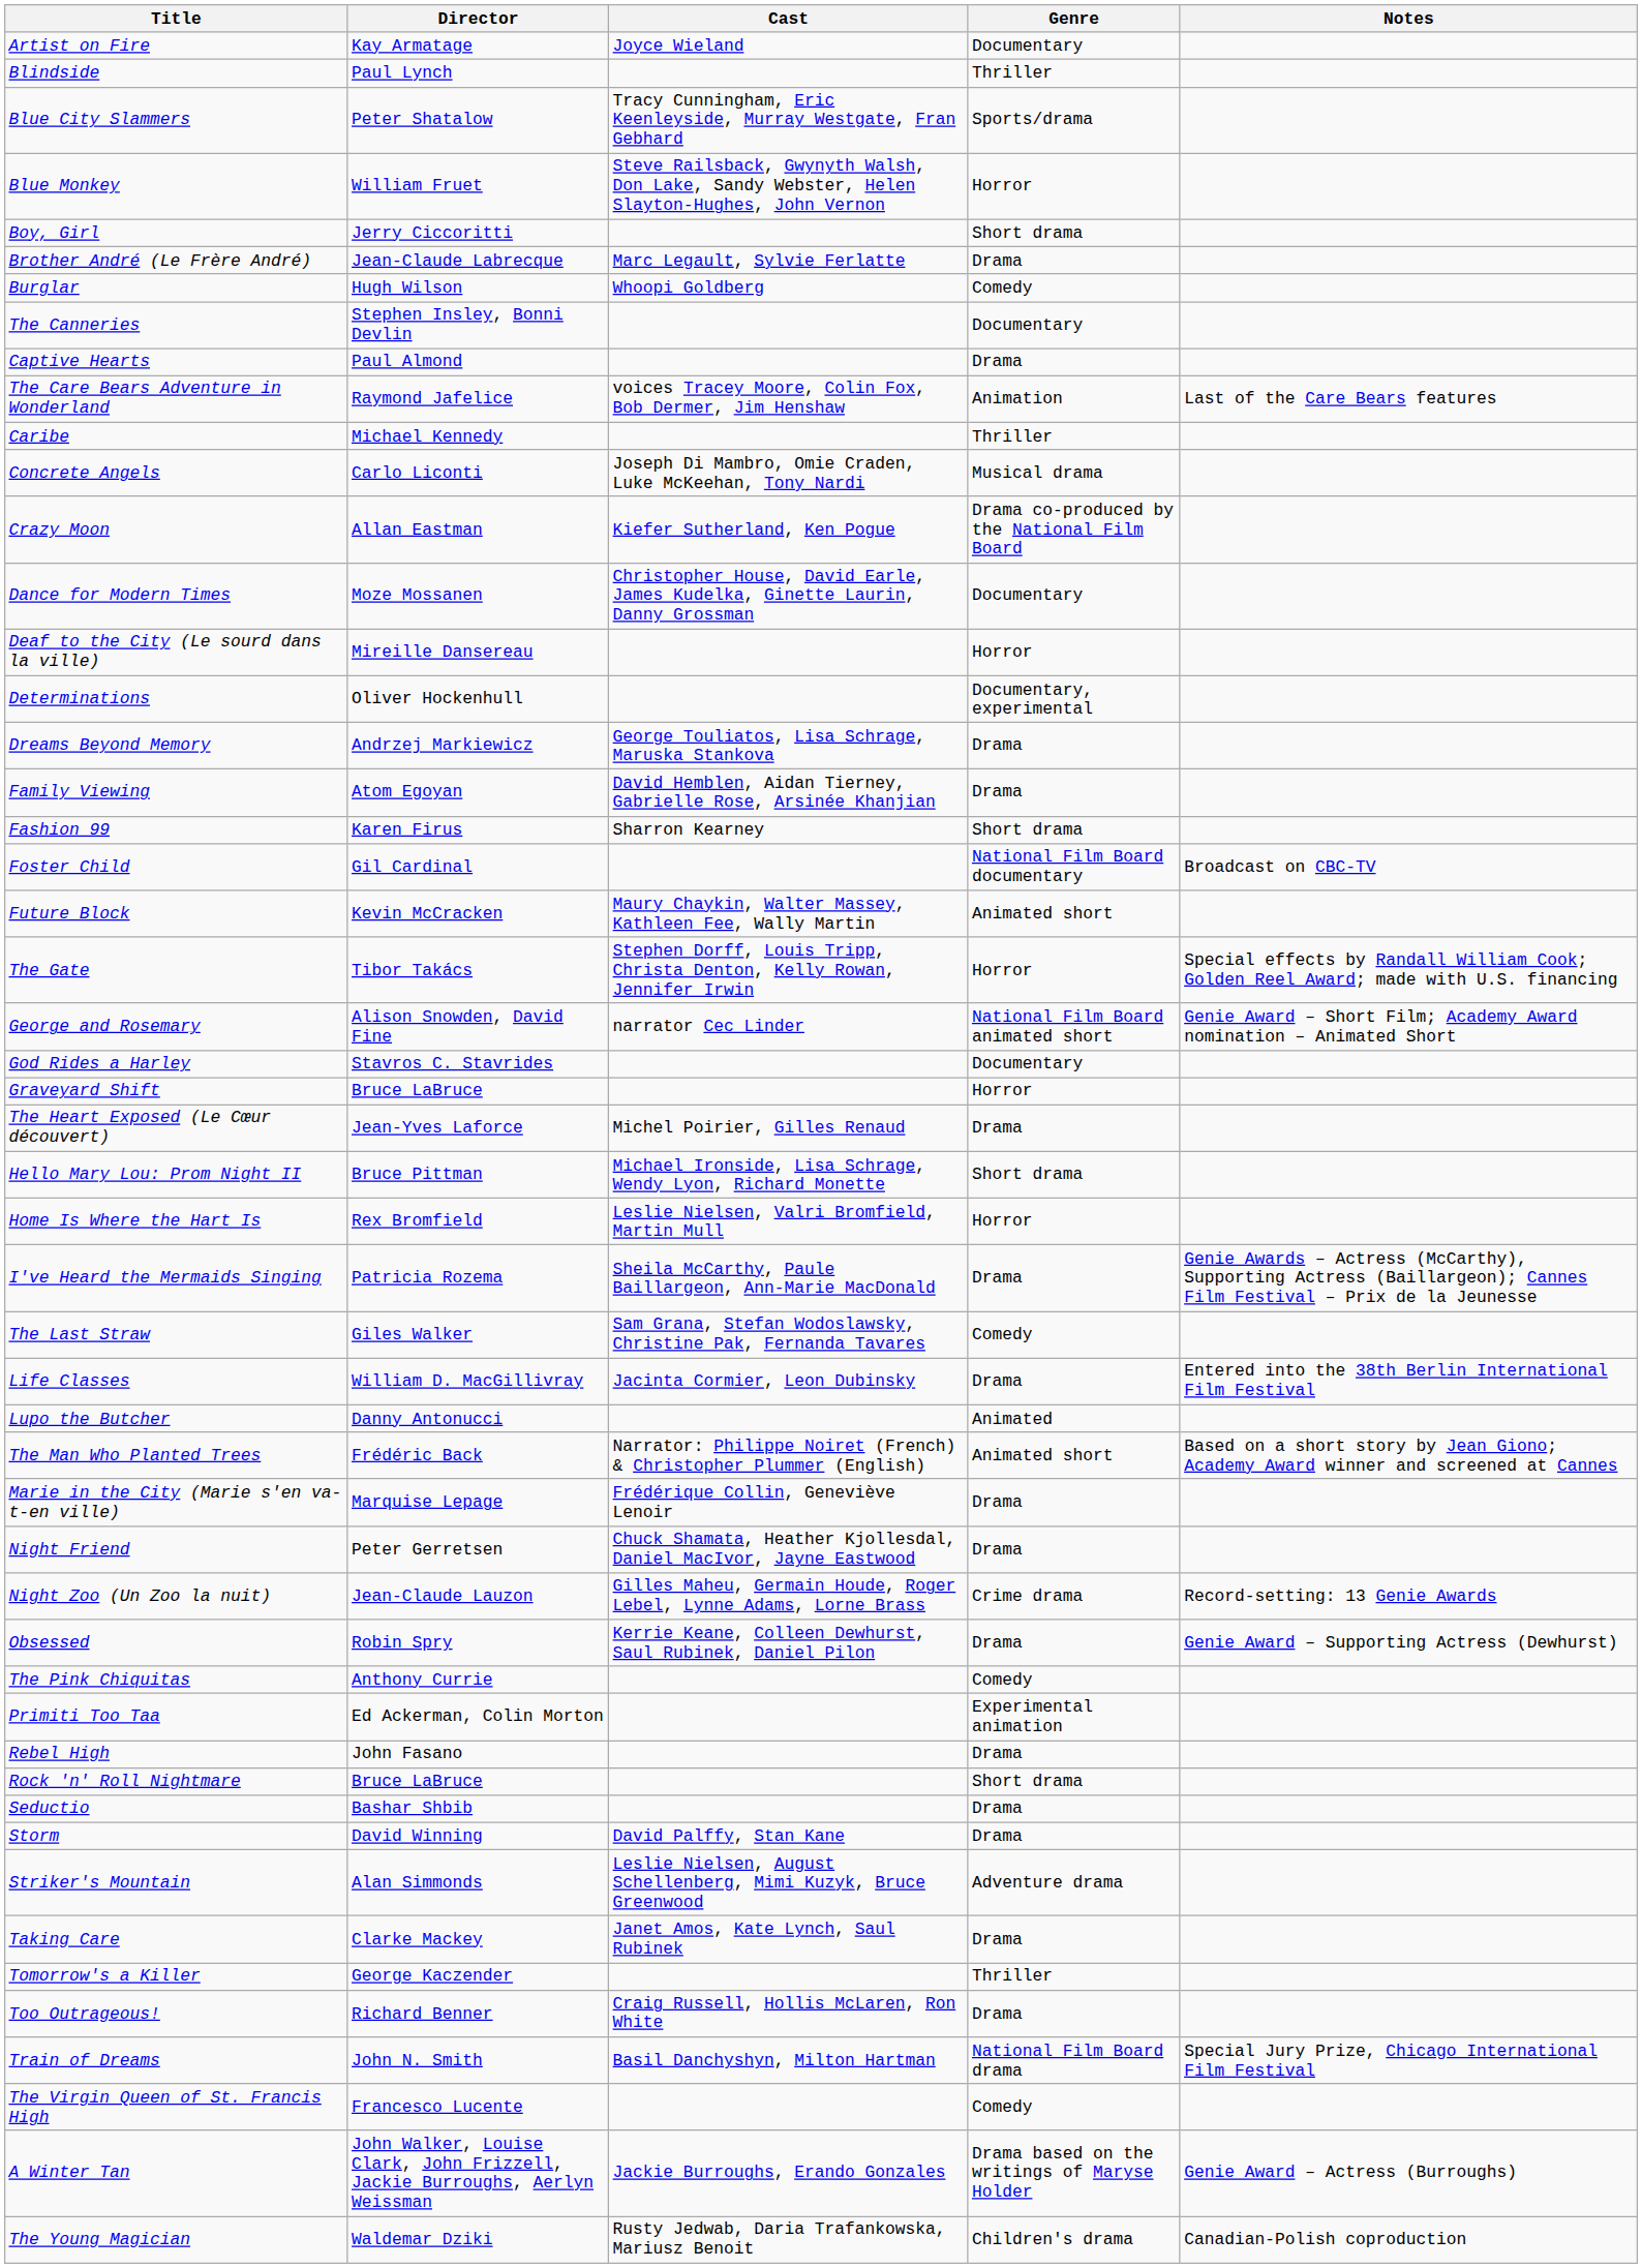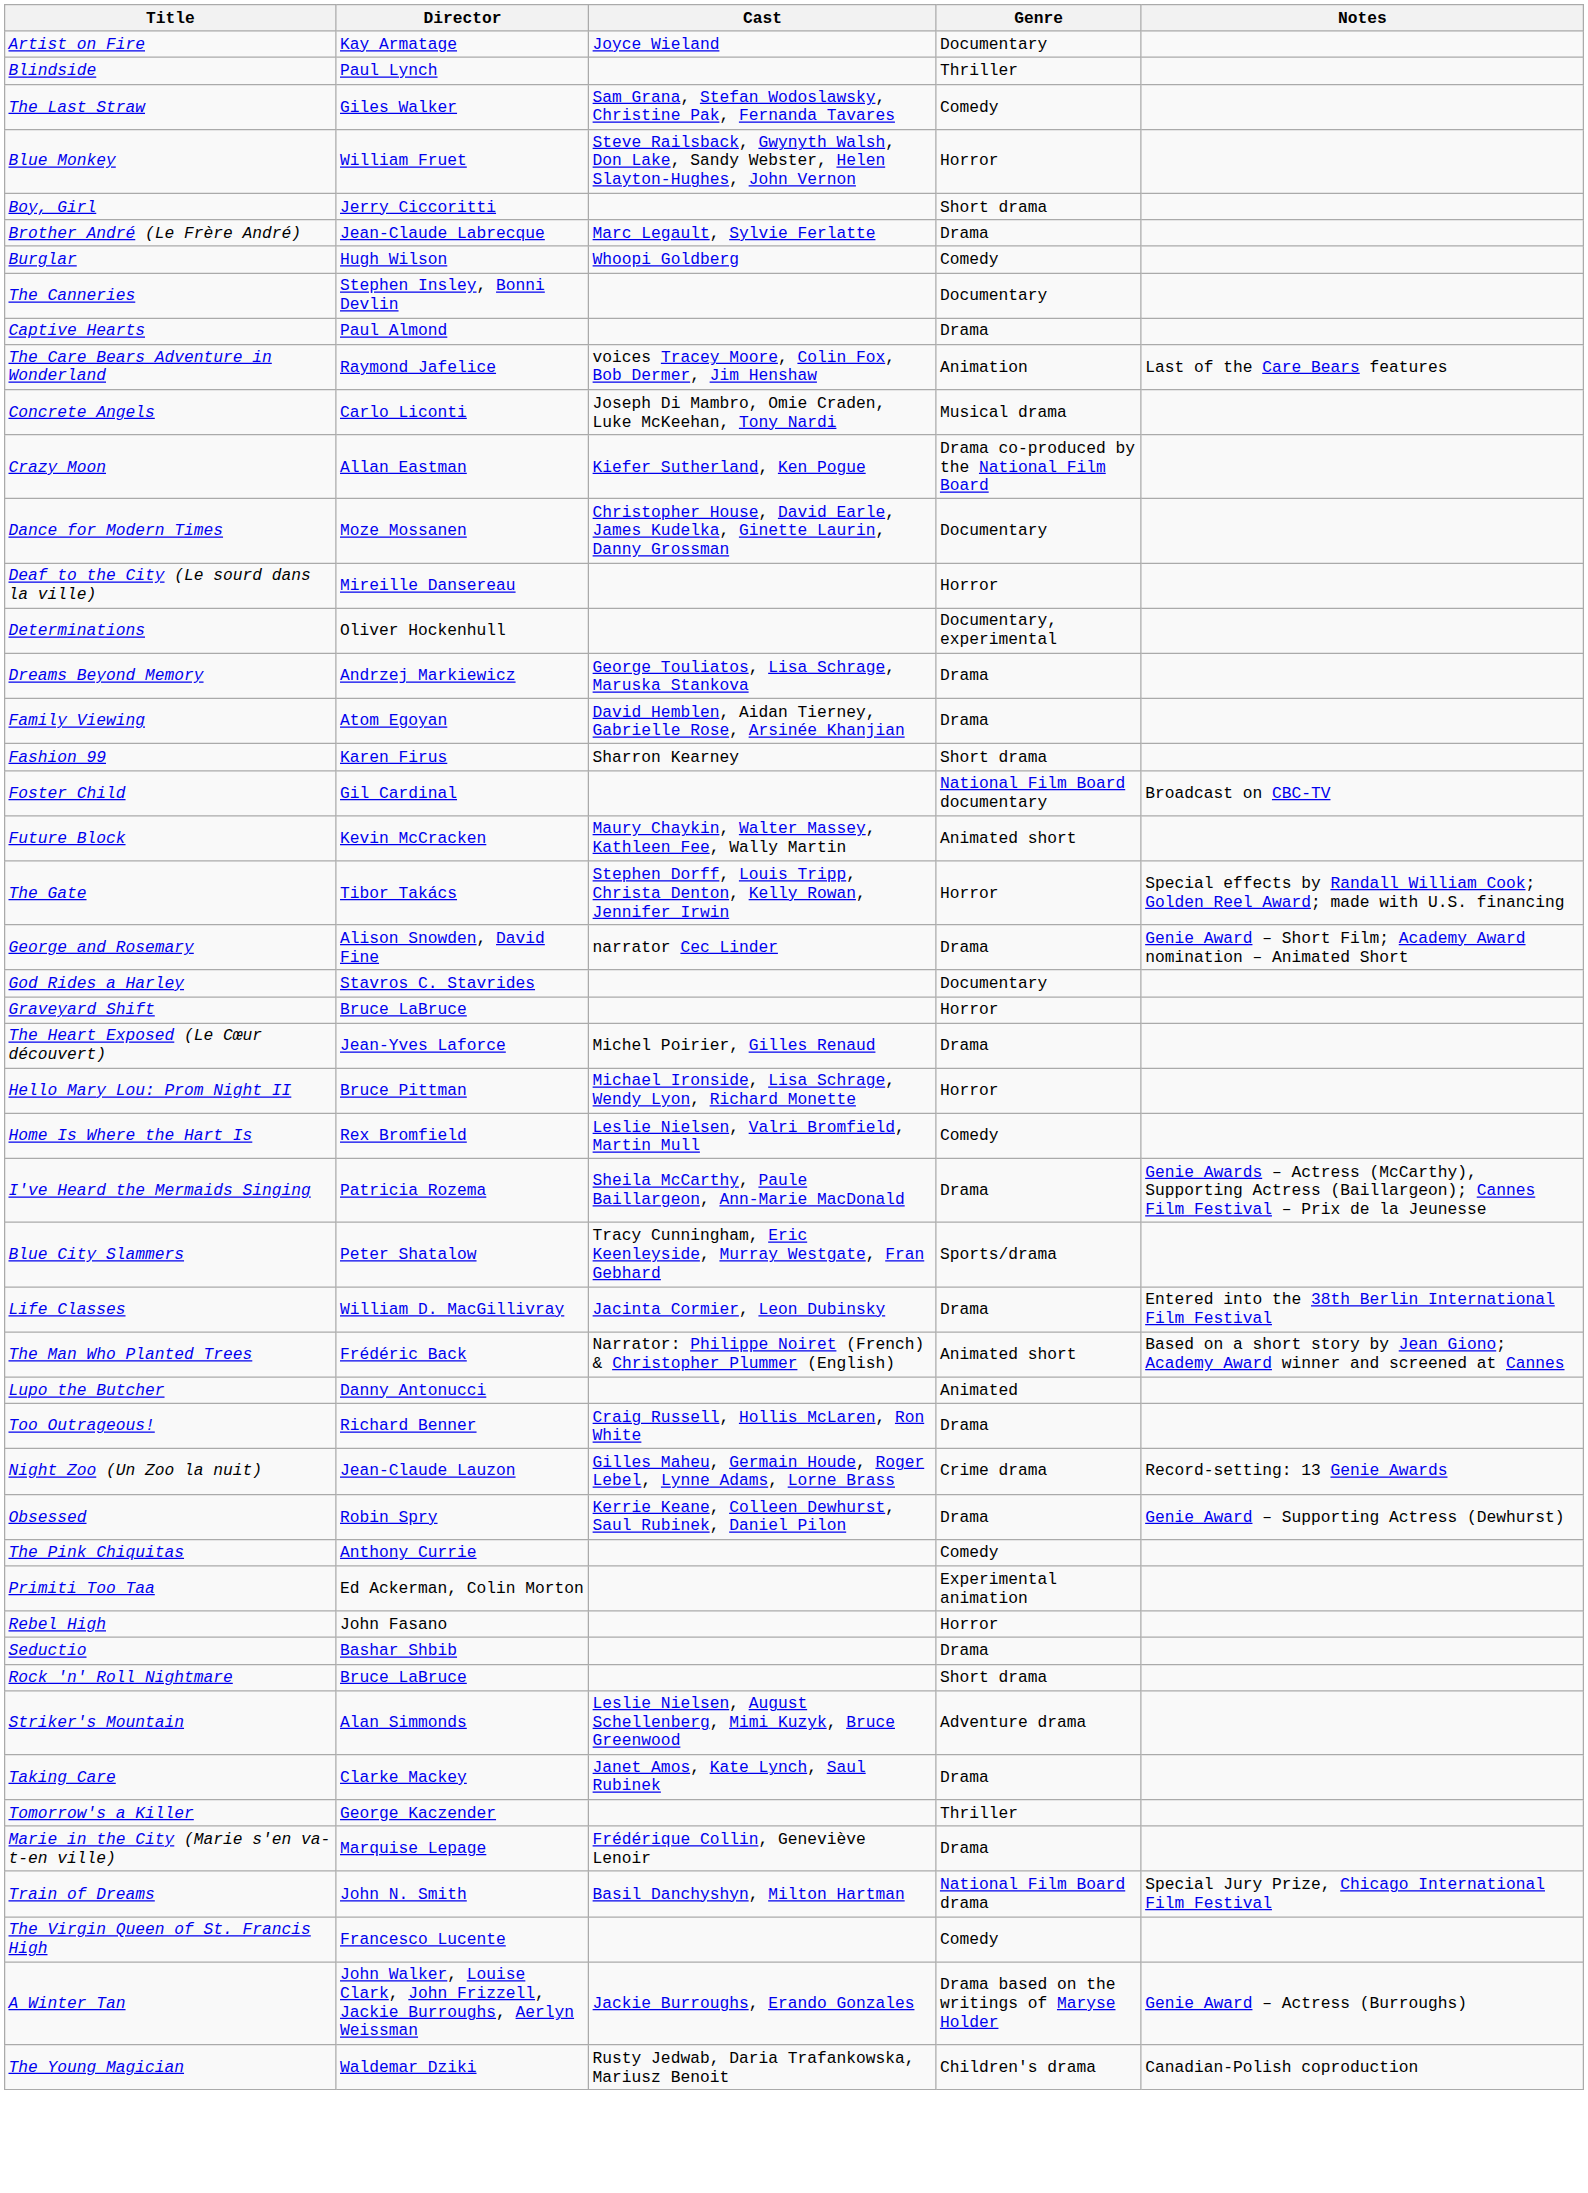rows swapped: Blue City Slammers <-> The Last Straw
- row: Caribe | Michael Kennedy | Thriller
George and Rosemary | Genre: National Film Board animated short -> Drama
Hello Mary Lou: Prom Night II | Genre: Short drama -> Horror
Home Is Where the Hart Is | Genre: Horror -> Comedy
rows swapped: Lupo the Butcher <-> The Man Who Planted Trees
rows swapped: Marie in the City (Marie s'en va-t-en ville) <-> Too Outrageous!
- row: Night Friend | Peter Gerretsen | Chuck Shamata, Heather Kjollesdal, Daniel MacIvor, Jayne Eastwood | Drama
Rebel High | Genre: Drama -> Horror
rows swapped: Rock 'n' Roll Nightmare <-> Seductio
- row: Storm | David Winning | David Palffy, Stan Kane | Drama
